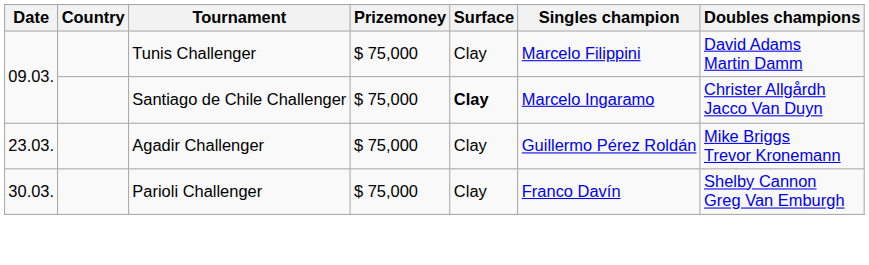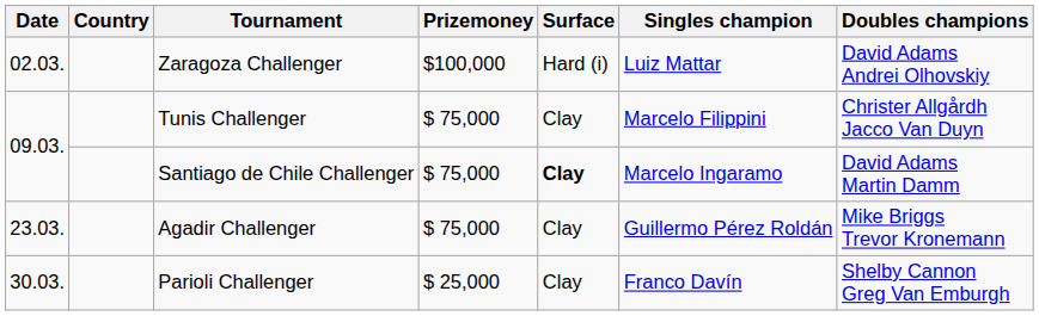+ row: 02.03. | Zaragoza Challenger | $100,000 | Hard (i) | Luiz Mattar | David Adams Andrei Olhovskiy
Tunis Challenger | Doubles champions: David Adams Martin Damm -> Christer Allgårdh Jacco Van Duyn
Santiago de Chile Challenger | Doubles champions: Christer Allgårdh Jacco Van Duyn -> David Adams Martin Damm
Parioli Challenger | Prizemoney: $ 75,000 -> $ 25,000
